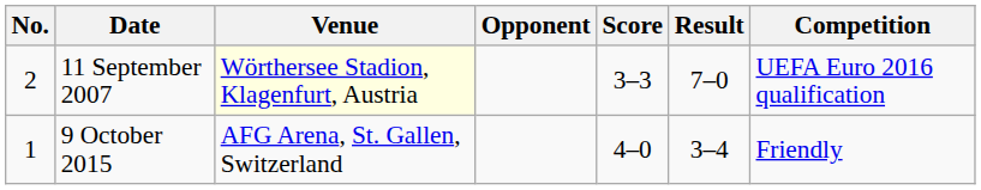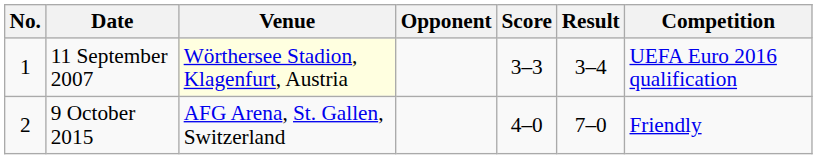11 September 2007 | No.: 2 -> 1
11 September 2007 | Result: 7–0 -> 3–4
9 October 2015 | No.: 1 -> 2
9 October 2015 | Result: 3–4 -> 7–0
